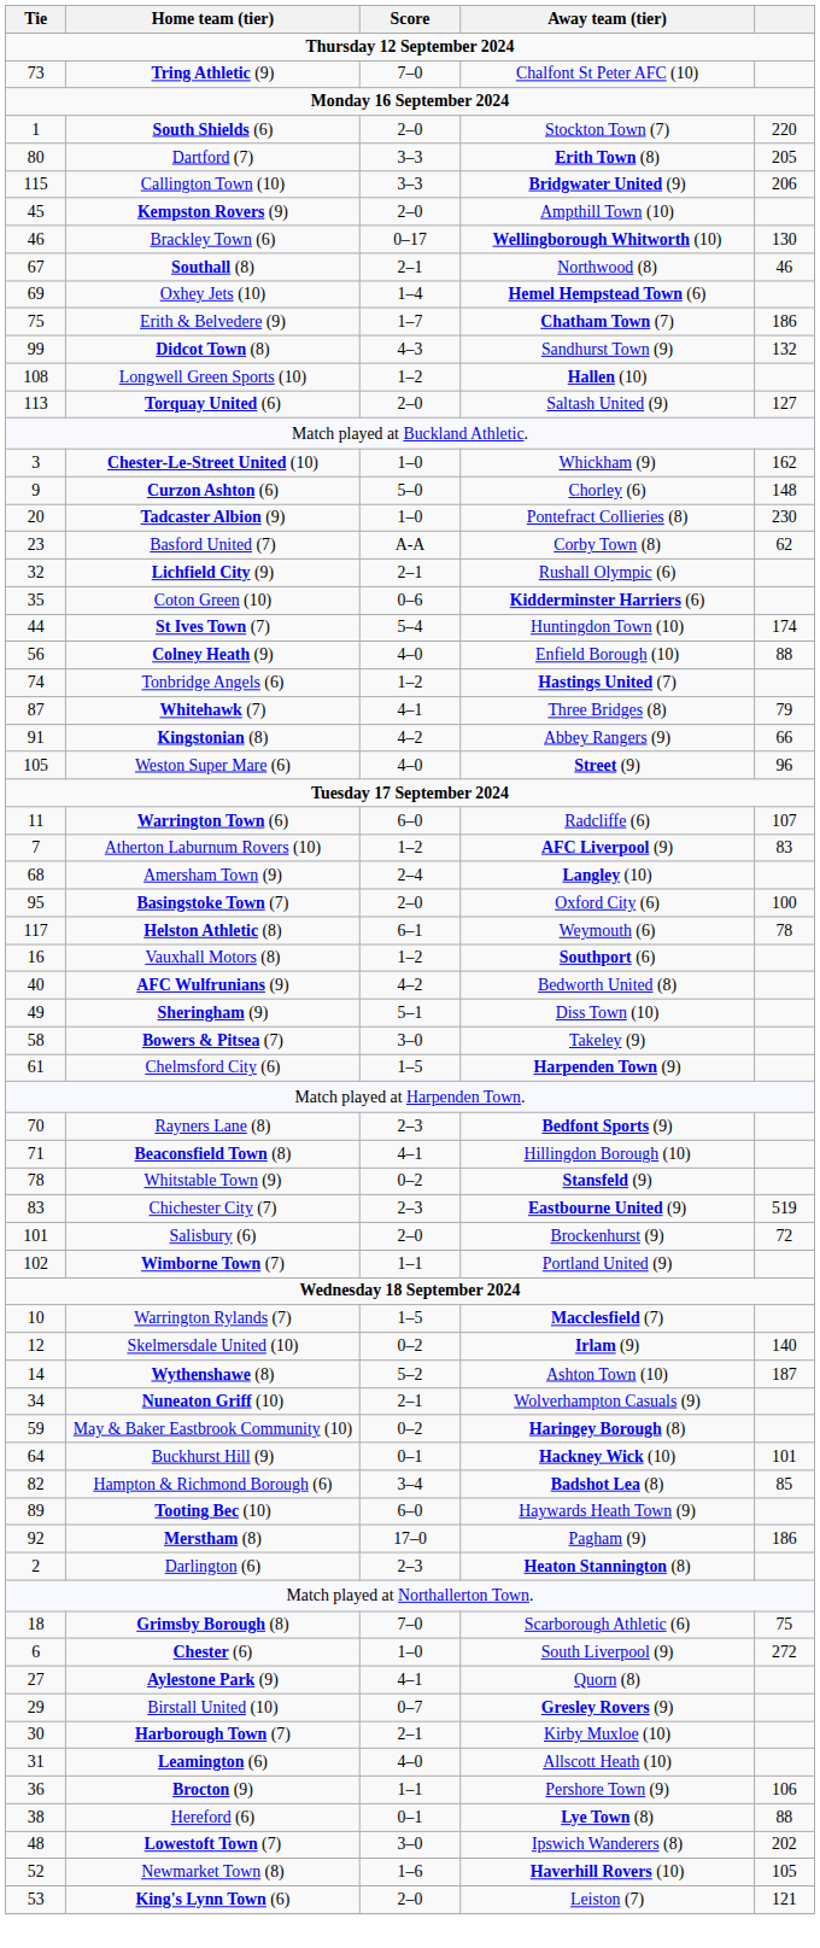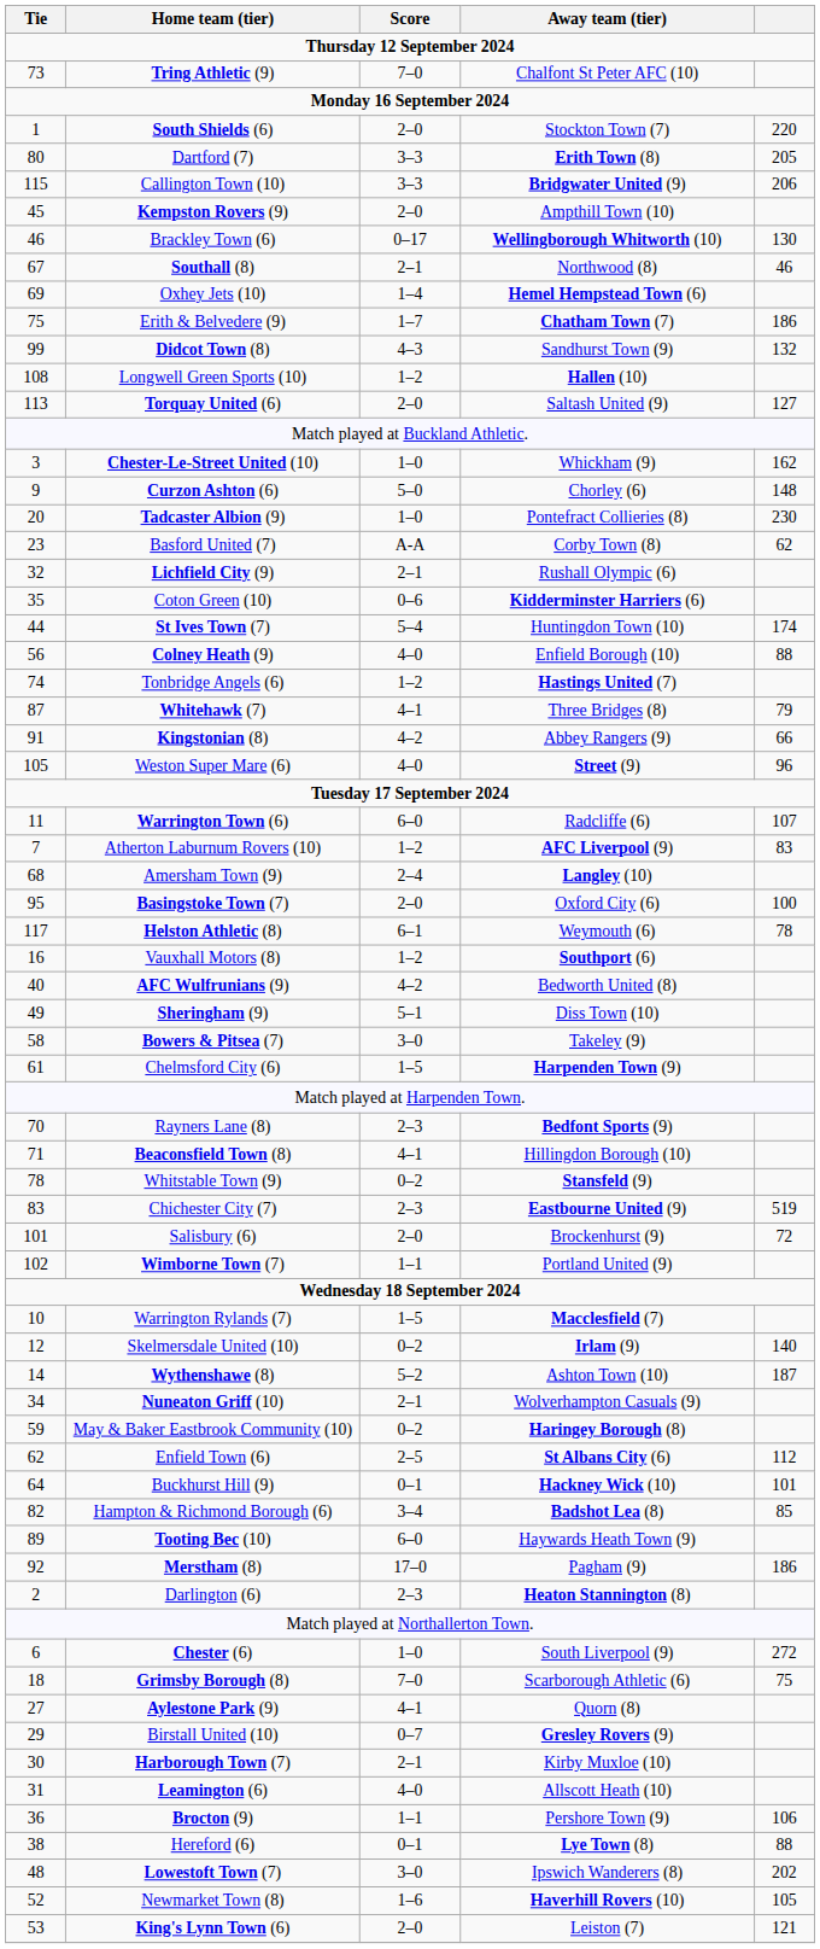+ row: 62 | Enfield Town (6) | 2–5 | St Albans City (6) | 112
rows swapped: Chester (6) <-> Grimsby Borough (8)
